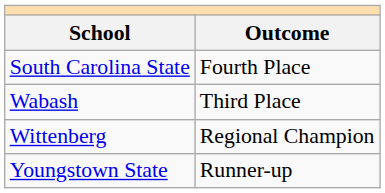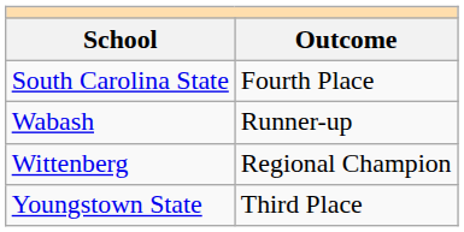Wabash | Outcome: Third Place -> Runner-up
Youngstown State | Outcome: Runner-up -> Third Place
